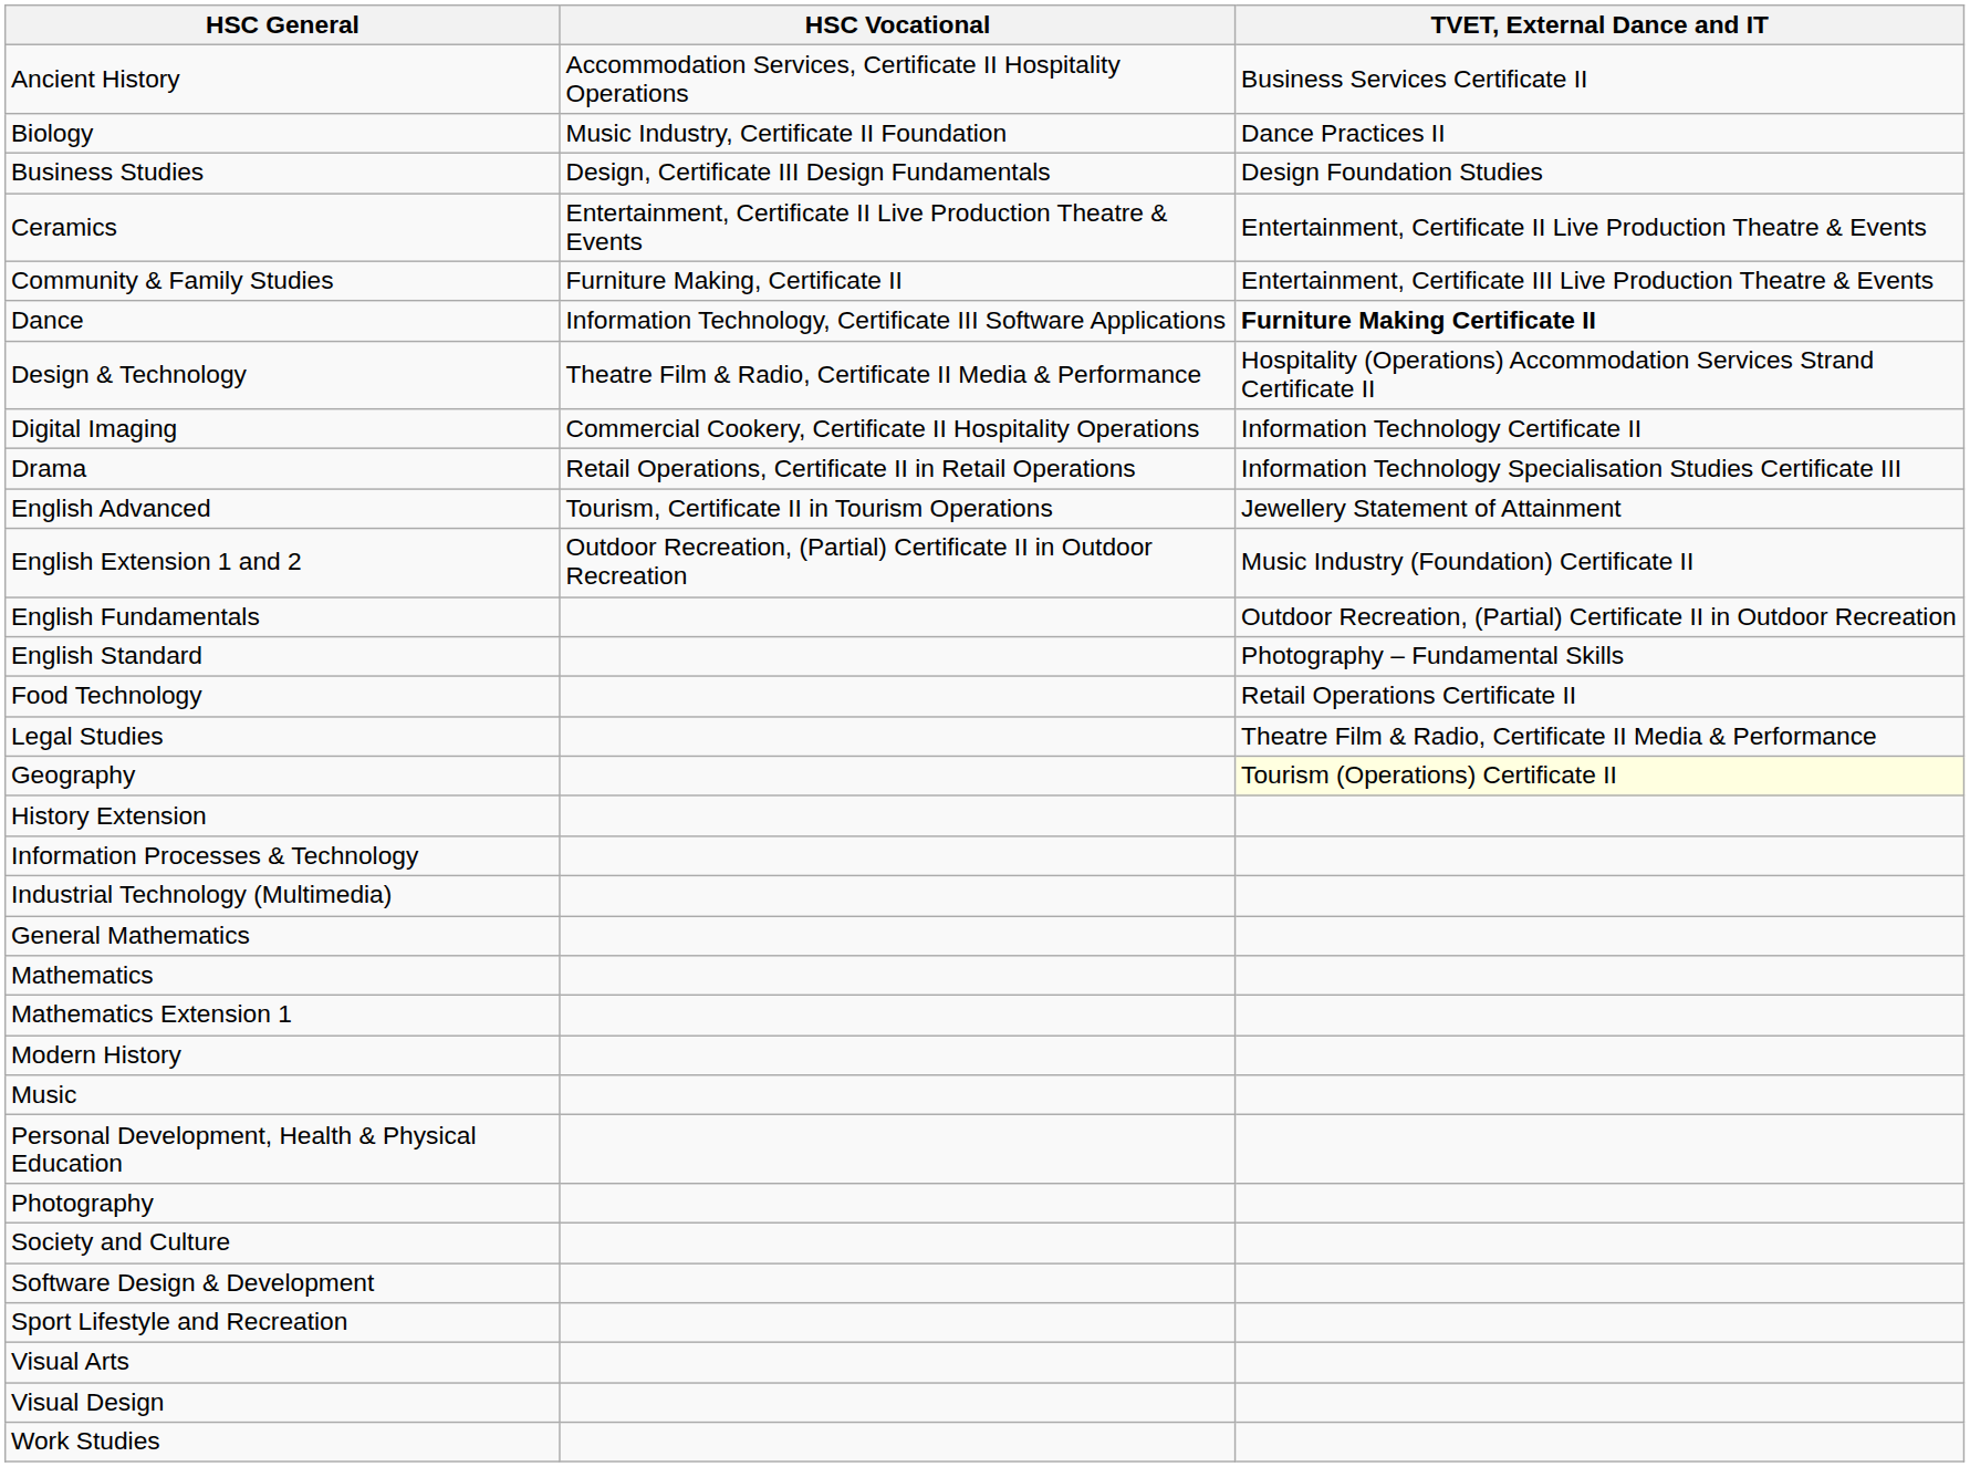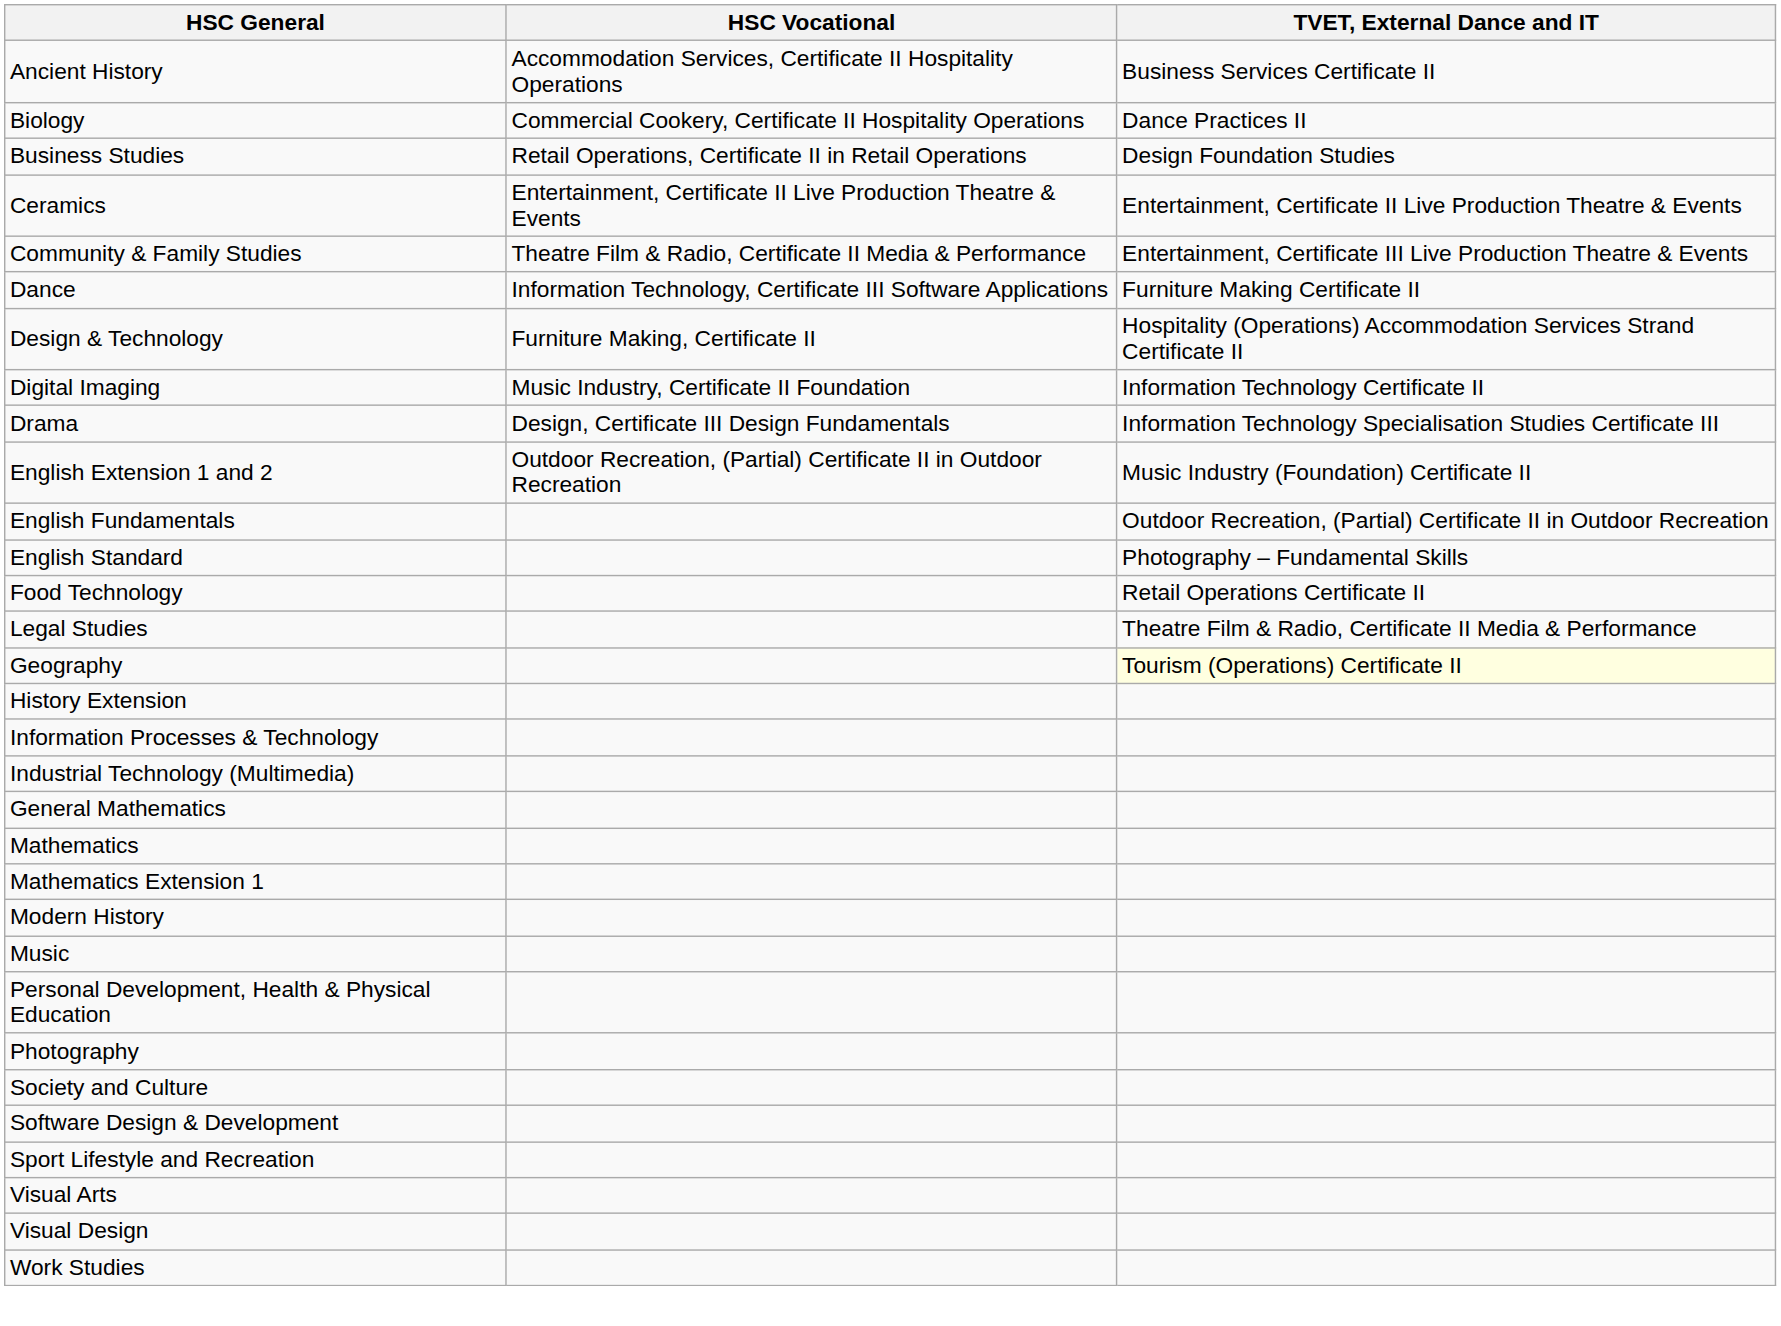Biology | HSC Vocational: Music Industry, Certificate II Foundation -> Commercial Cookery, Certificate II Hospitality Operations
Business Studies | HSC Vocational: Design, Certificate III Design Fundamentals -> Retail Operations, Certificate II in Retail Operations
Community & Family Studies | HSC Vocational: Furniture Making, Certificate II -> Theatre Film & Radio, Certificate II Media & Performance
Dance | TVET, External Dance and IT: bold -> normal
Design & Technology | HSC Vocational: Theatre Film & Radio, Certificate II Media & Performance -> Furniture Making, Certificate II
Digital Imaging | HSC Vocational: Commercial Cookery, Certificate II Hospitality Operations -> Music Industry, Certificate II Foundation
Drama | HSC Vocational: Retail Operations, Certificate II in Retail Operations -> Design, Certificate III Design Fundamentals
- row: English Advanced | Tourism, Certificate II in Tourism Operations | Jewellery Statement of Attainment
